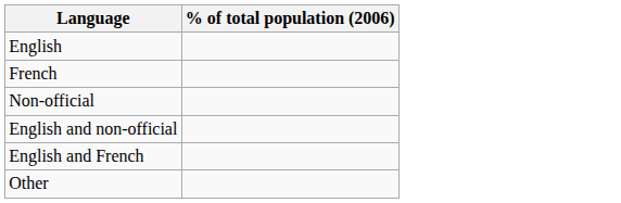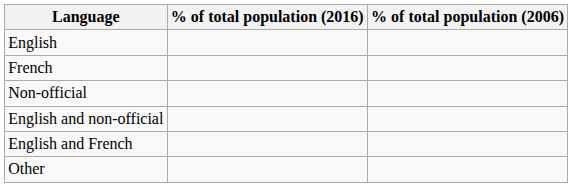+ column: % of total population (2016)
